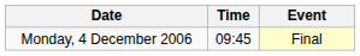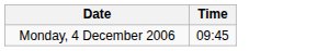- column: Event | Final
